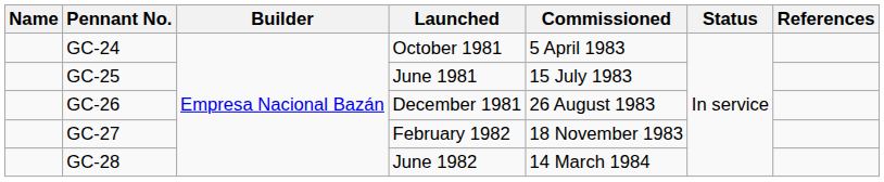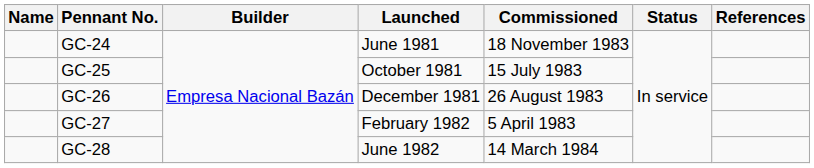GC-24 | Launched: October 1981 -> June 1981
GC-24 | Commissioned: 5 April 1983 -> 18 November 1983
GC-25 | Launched: June 1981 -> October 1981
GC-27 | Commissioned: 18 November 1983 -> 5 April 1983
